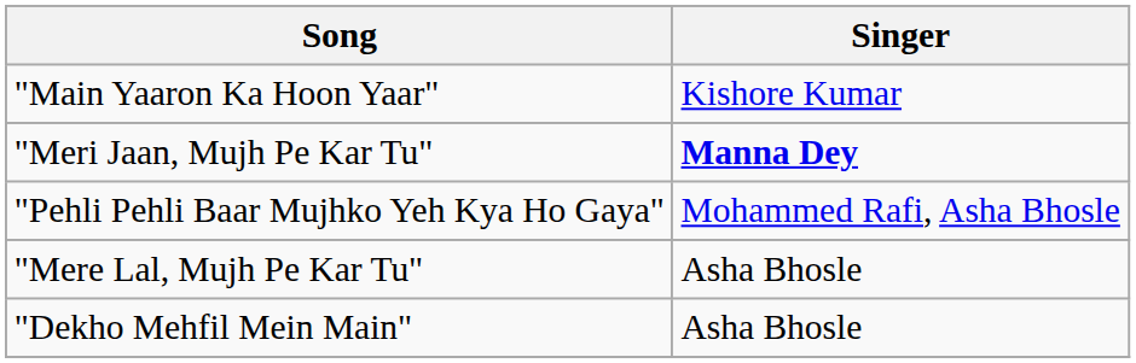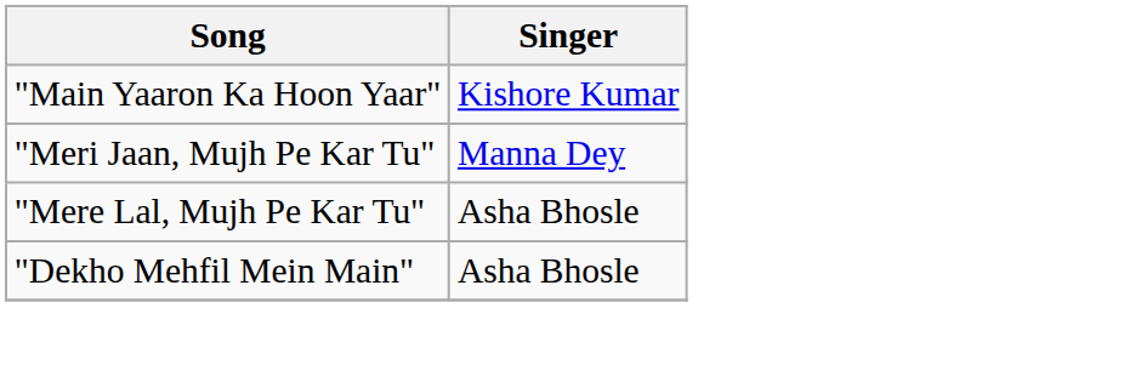"Meri Jaan, Mujh Pe Kar Tu" | Singer: bold -> normal
- row: "Pehli Pehli Baar Mujhko Yeh Kya Ho Gaya" | Mohammed Rafi, Asha Bhosle
